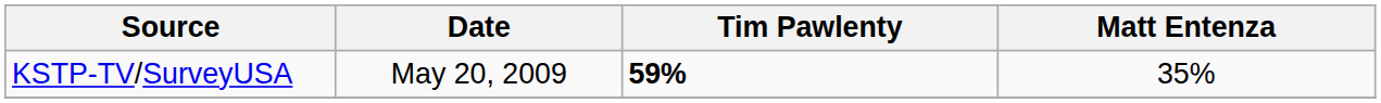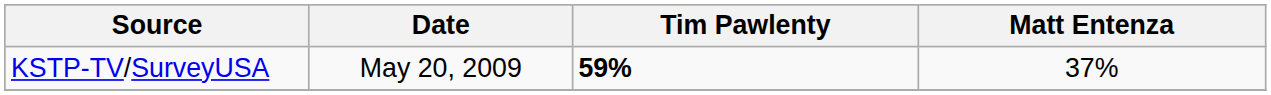KSTP-TV/SurveyUSA | Matt Entenza: 35% -> 37%
